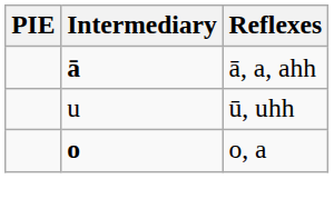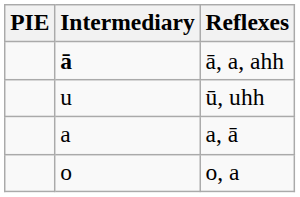+ row: a | a, ā
o, a | Intermediary: bold -> normal
